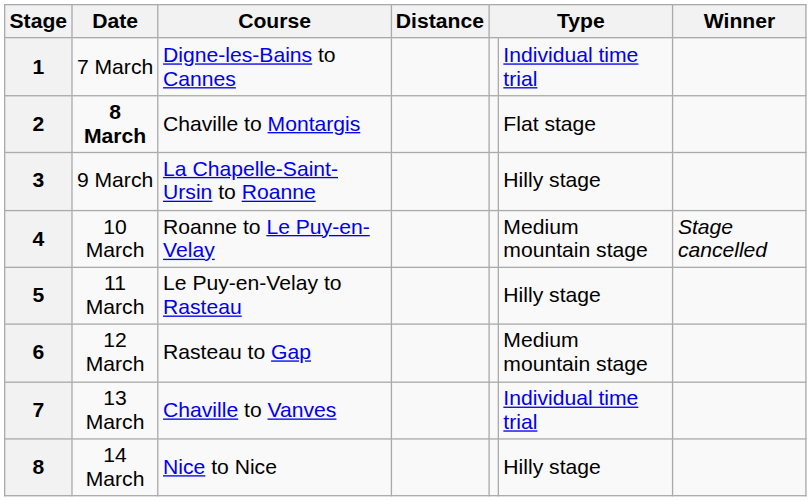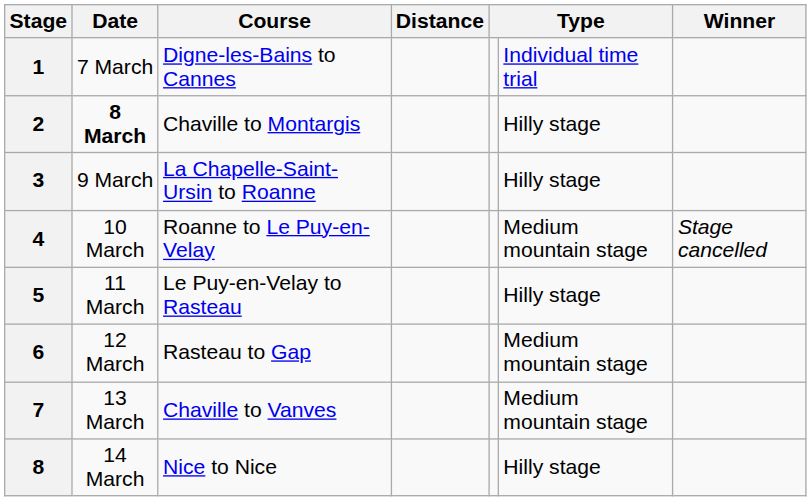2 | column 6: Flat stage -> Hilly stage
7 | column 6: Individual time trial -> Medium mountain stage
